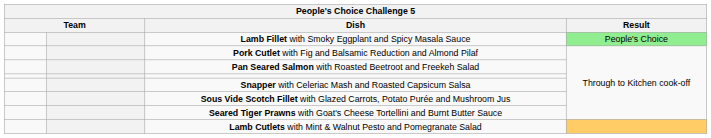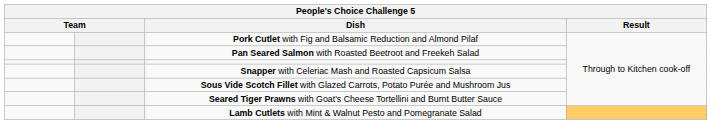- row: Lamb Fillet with Smoky Eggplant and Spicy Masala Sauce | People's Choice
